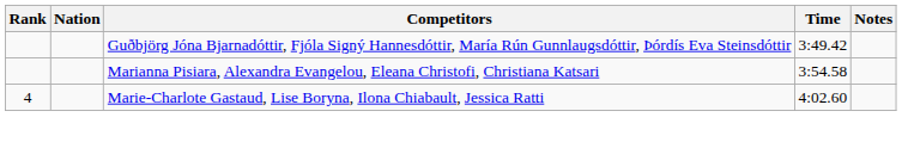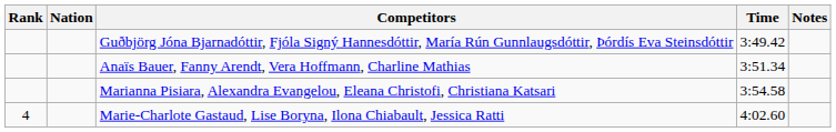+ row: Anaïs Bauer, Fanny Arendt, Vera Hoffmann, Charline Mathias | 3:51.34
